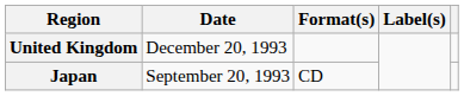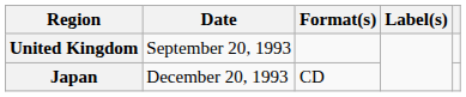United Kingdom | Date: December 20, 1993 -> September 20, 1993
Japan | Date: September 20, 1993 -> December 20, 1993
